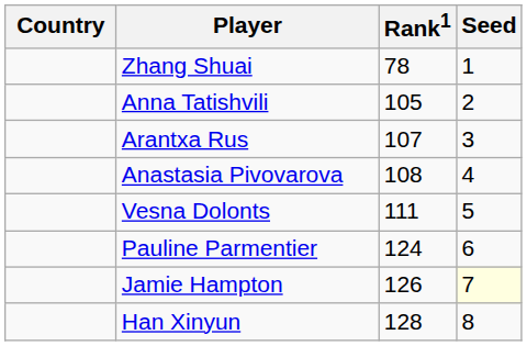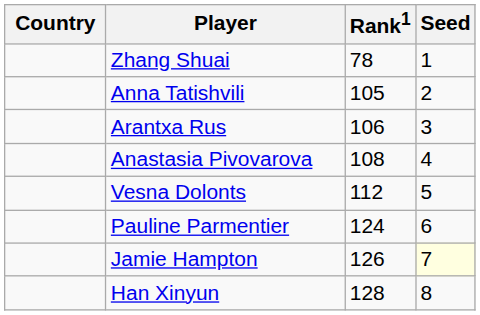Arantxa Rus | Rank1: 107 -> 106
Vesna Dolonts | Rank1: 111 -> 112
